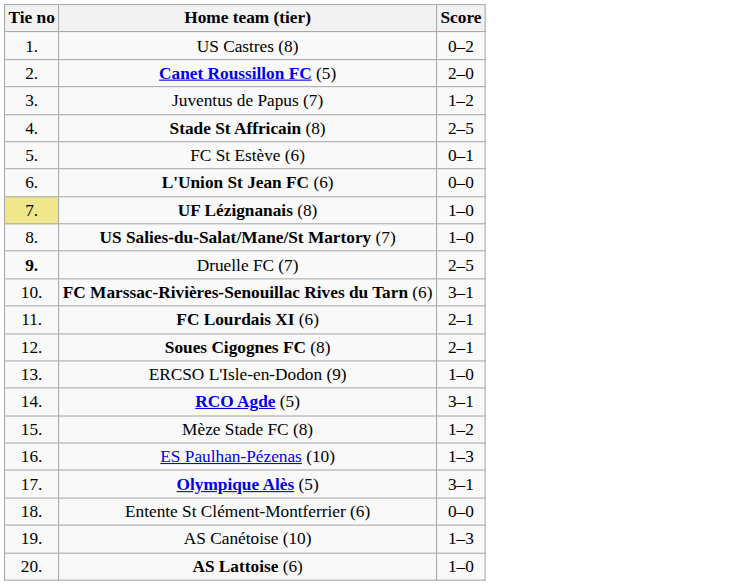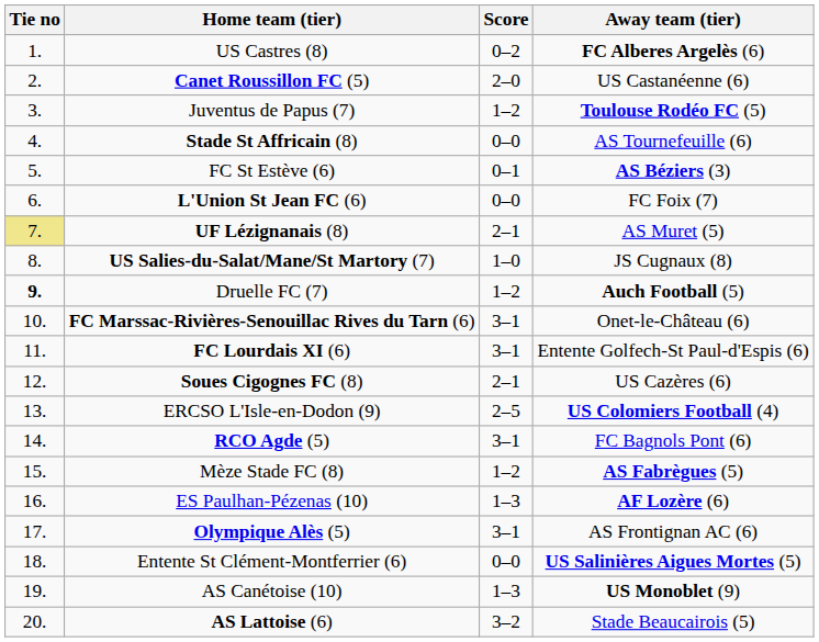+ column: Away team (tier) | FC Alberes Argelès (6) | US Castanéenne (6) | Toulouse Rodéo FC (5) | AS Tournefeuille (6) | AS Béziers (3) | FC Foix (7) | AS Muret (5) | JS Cugnaux (8) | Auch Football (5) | Onet-le-Château (6) | Entente Golfech-St Paul-d'Espis (6) | US Cazères (6) | US Colomiers Football (4) | FC Bagnols Pont (6) | AS Fabrègues (5) | AF Lozère (6) | AS Frontignan AC (6) | US Salinières Aigues Mortes (5) | US Monoblet (9) | Stade Beaucairois (5)
Stade St Affricain (8) | Score: 2–5 -> 0–0
UF Lézignanais (8) | Score: 1–0 -> 2–1
Druelle FC (7) | Score: 2–5 -> 1–2
FC Lourdais XI (6) | Score: 2–1 -> 3–1
ERCSO L'Isle-en-Dodon (9) | Score: 1–0 -> 2–5
AS Lattoise (6) | Score: 1–0 -> 3–2
